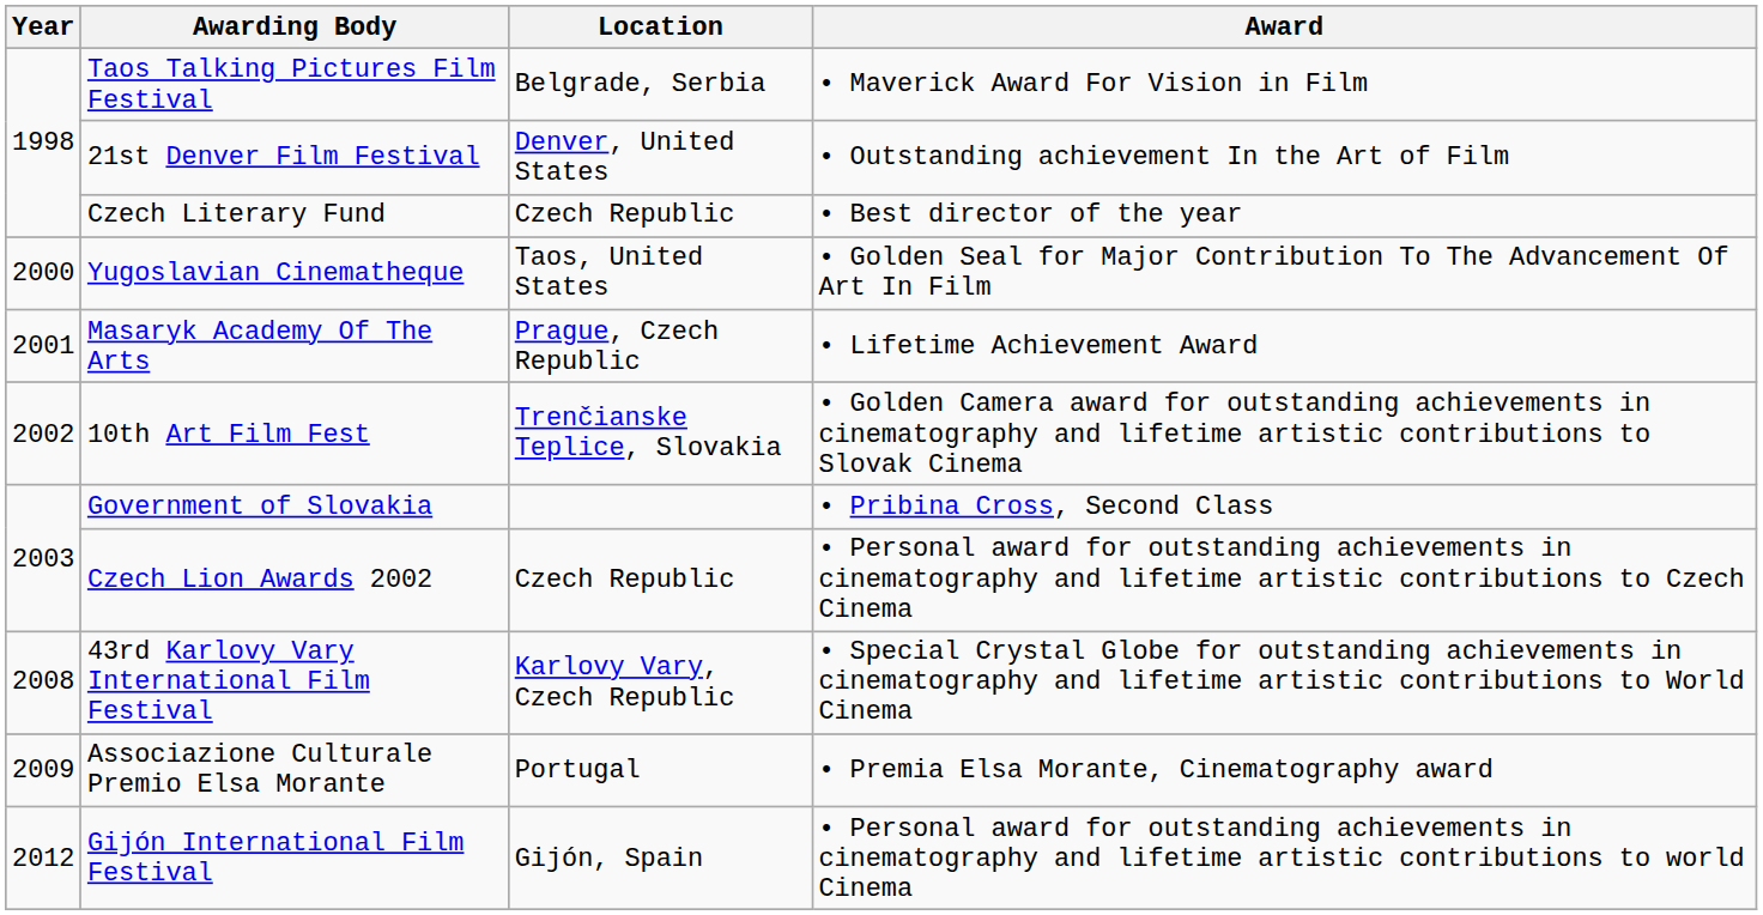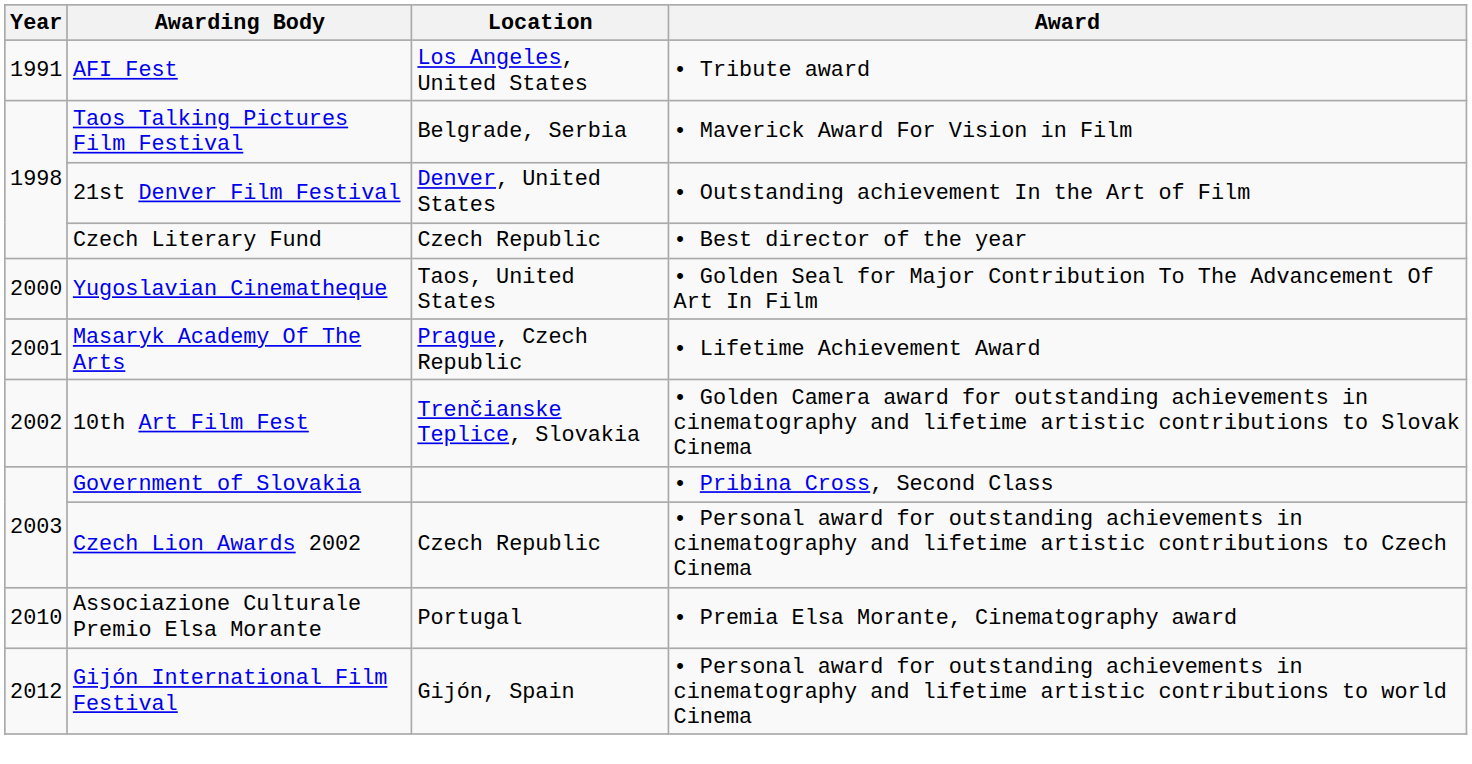+ row: 1991 | AFI Fest | Los Angeles, United States | • Tribute award
- row: 2008 | 43rd Karlovy Vary International Film Festival | Karlovy Vary, Czech Republic | • Special Crystal Globe for outstanding achievements in cinematography and lifetime artistic contributions to World Cinema
Associazione Culturale Premio Elsa Morante | Year: 2009 -> 2010
